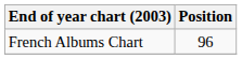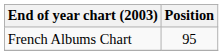French Albums Chart | Position: 96 -> 95
